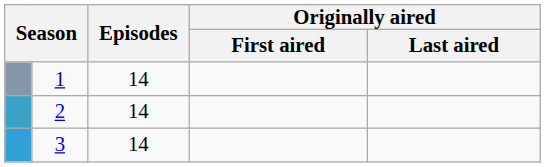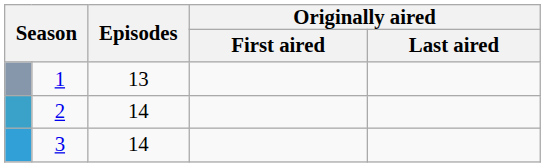1 | Episodes: 14 -> 13
